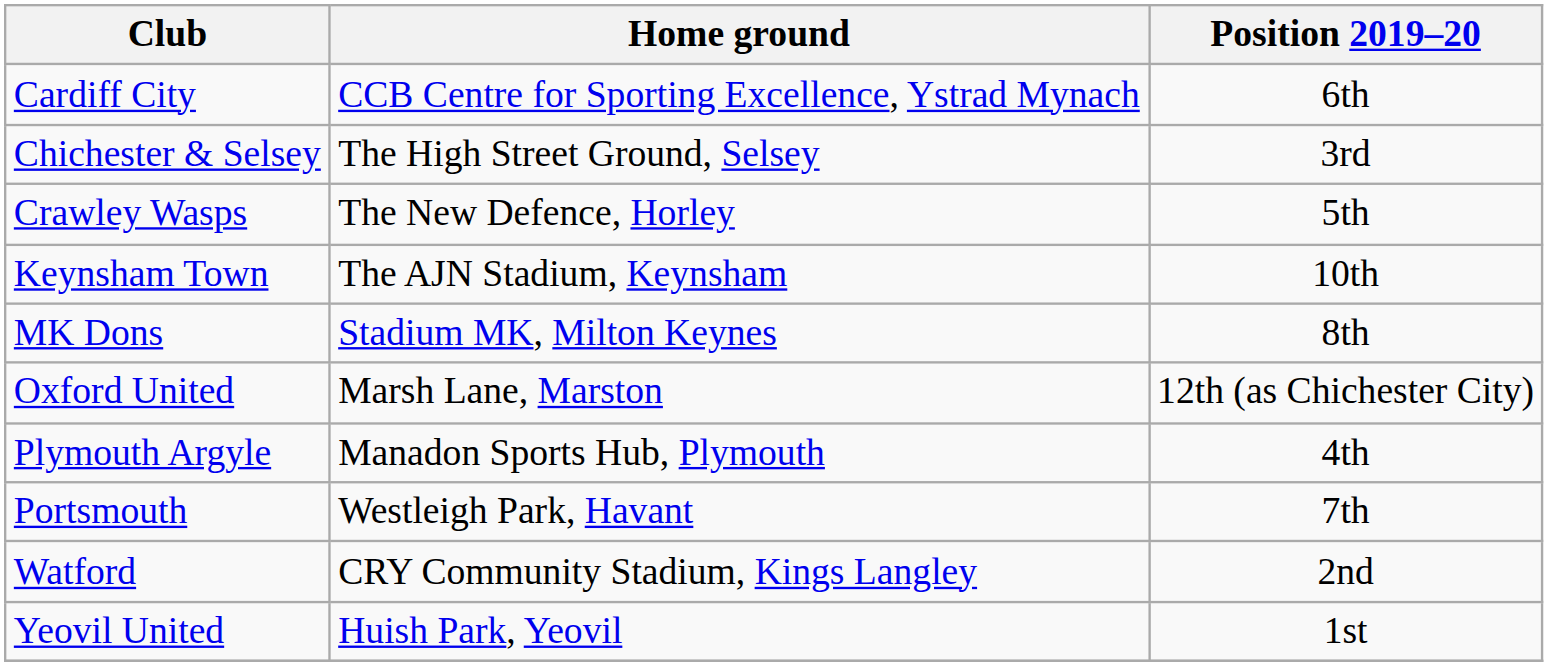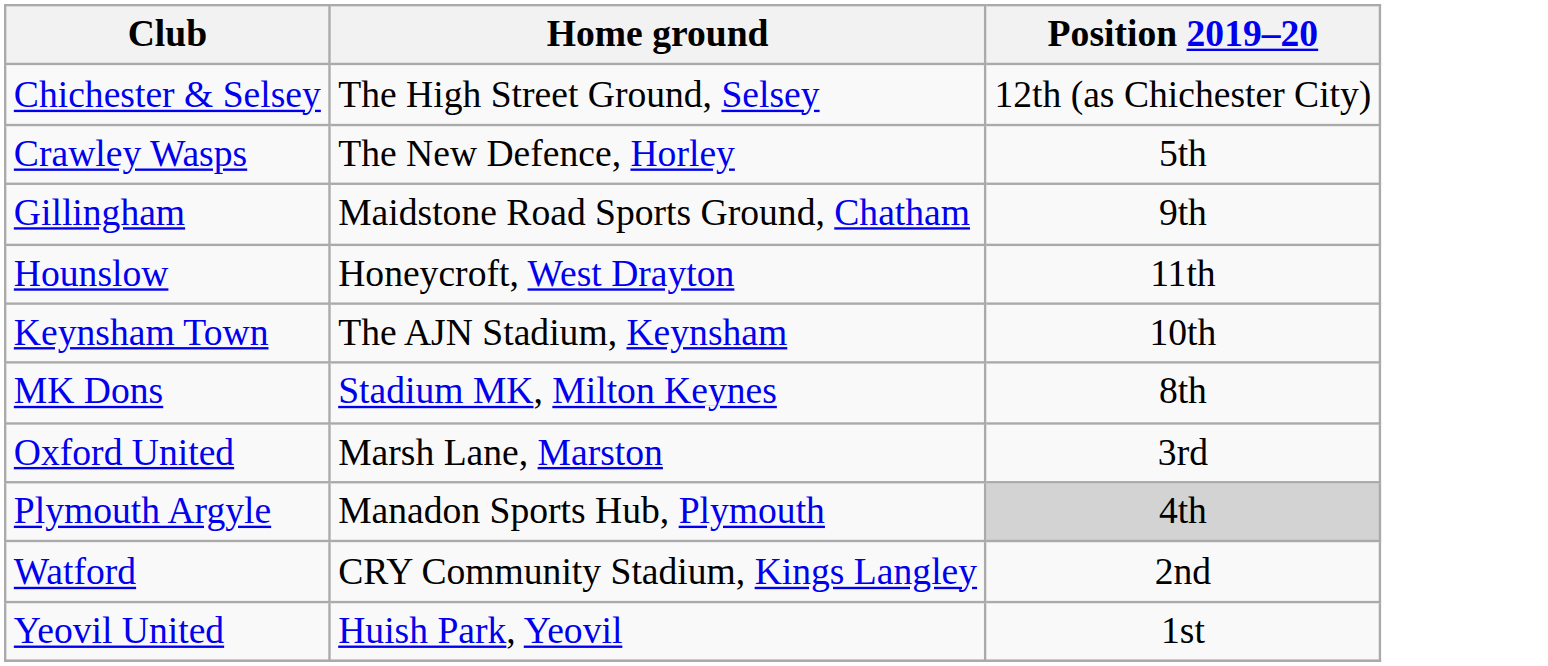- row: Cardiff City | CCB Centre for Sporting Excellence, Ystrad Mynach | 6th
Chichester & Selsey | Position 2019–20: 3rd -> 12th (as Chichester City)
+ row: Gillingham | Maidstone Road Sports Ground, Chatham | 9th
+ row: Hounslow | Honeycroft, West Drayton | 11th
Oxford United | Position 2019–20: 12th (as Chichester City) -> 3rd
Plymouth Argyle | Position 2019–20: no background -> lightgrey background
- row: Portsmouth | Westleigh Park, Havant | 7th
